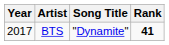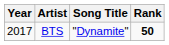BTS | Rank: 41 -> 50
